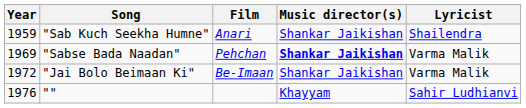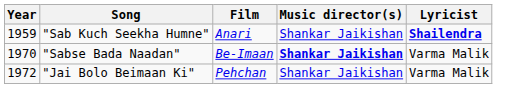"Sab Kuch Seekha Humne" | Lyricist: normal -> bold
"Sabse Bada Naadan" | Year: 1969 -> 1970
"Sabse Bada Naadan" | Film: Pehchan -> Be-Imaan
"Jai Bolo Beimaan Ki" | Film: Be-Imaan -> Pehchan
- row: 1976 | "" | Khayyam | Sahir Ludhianvi
